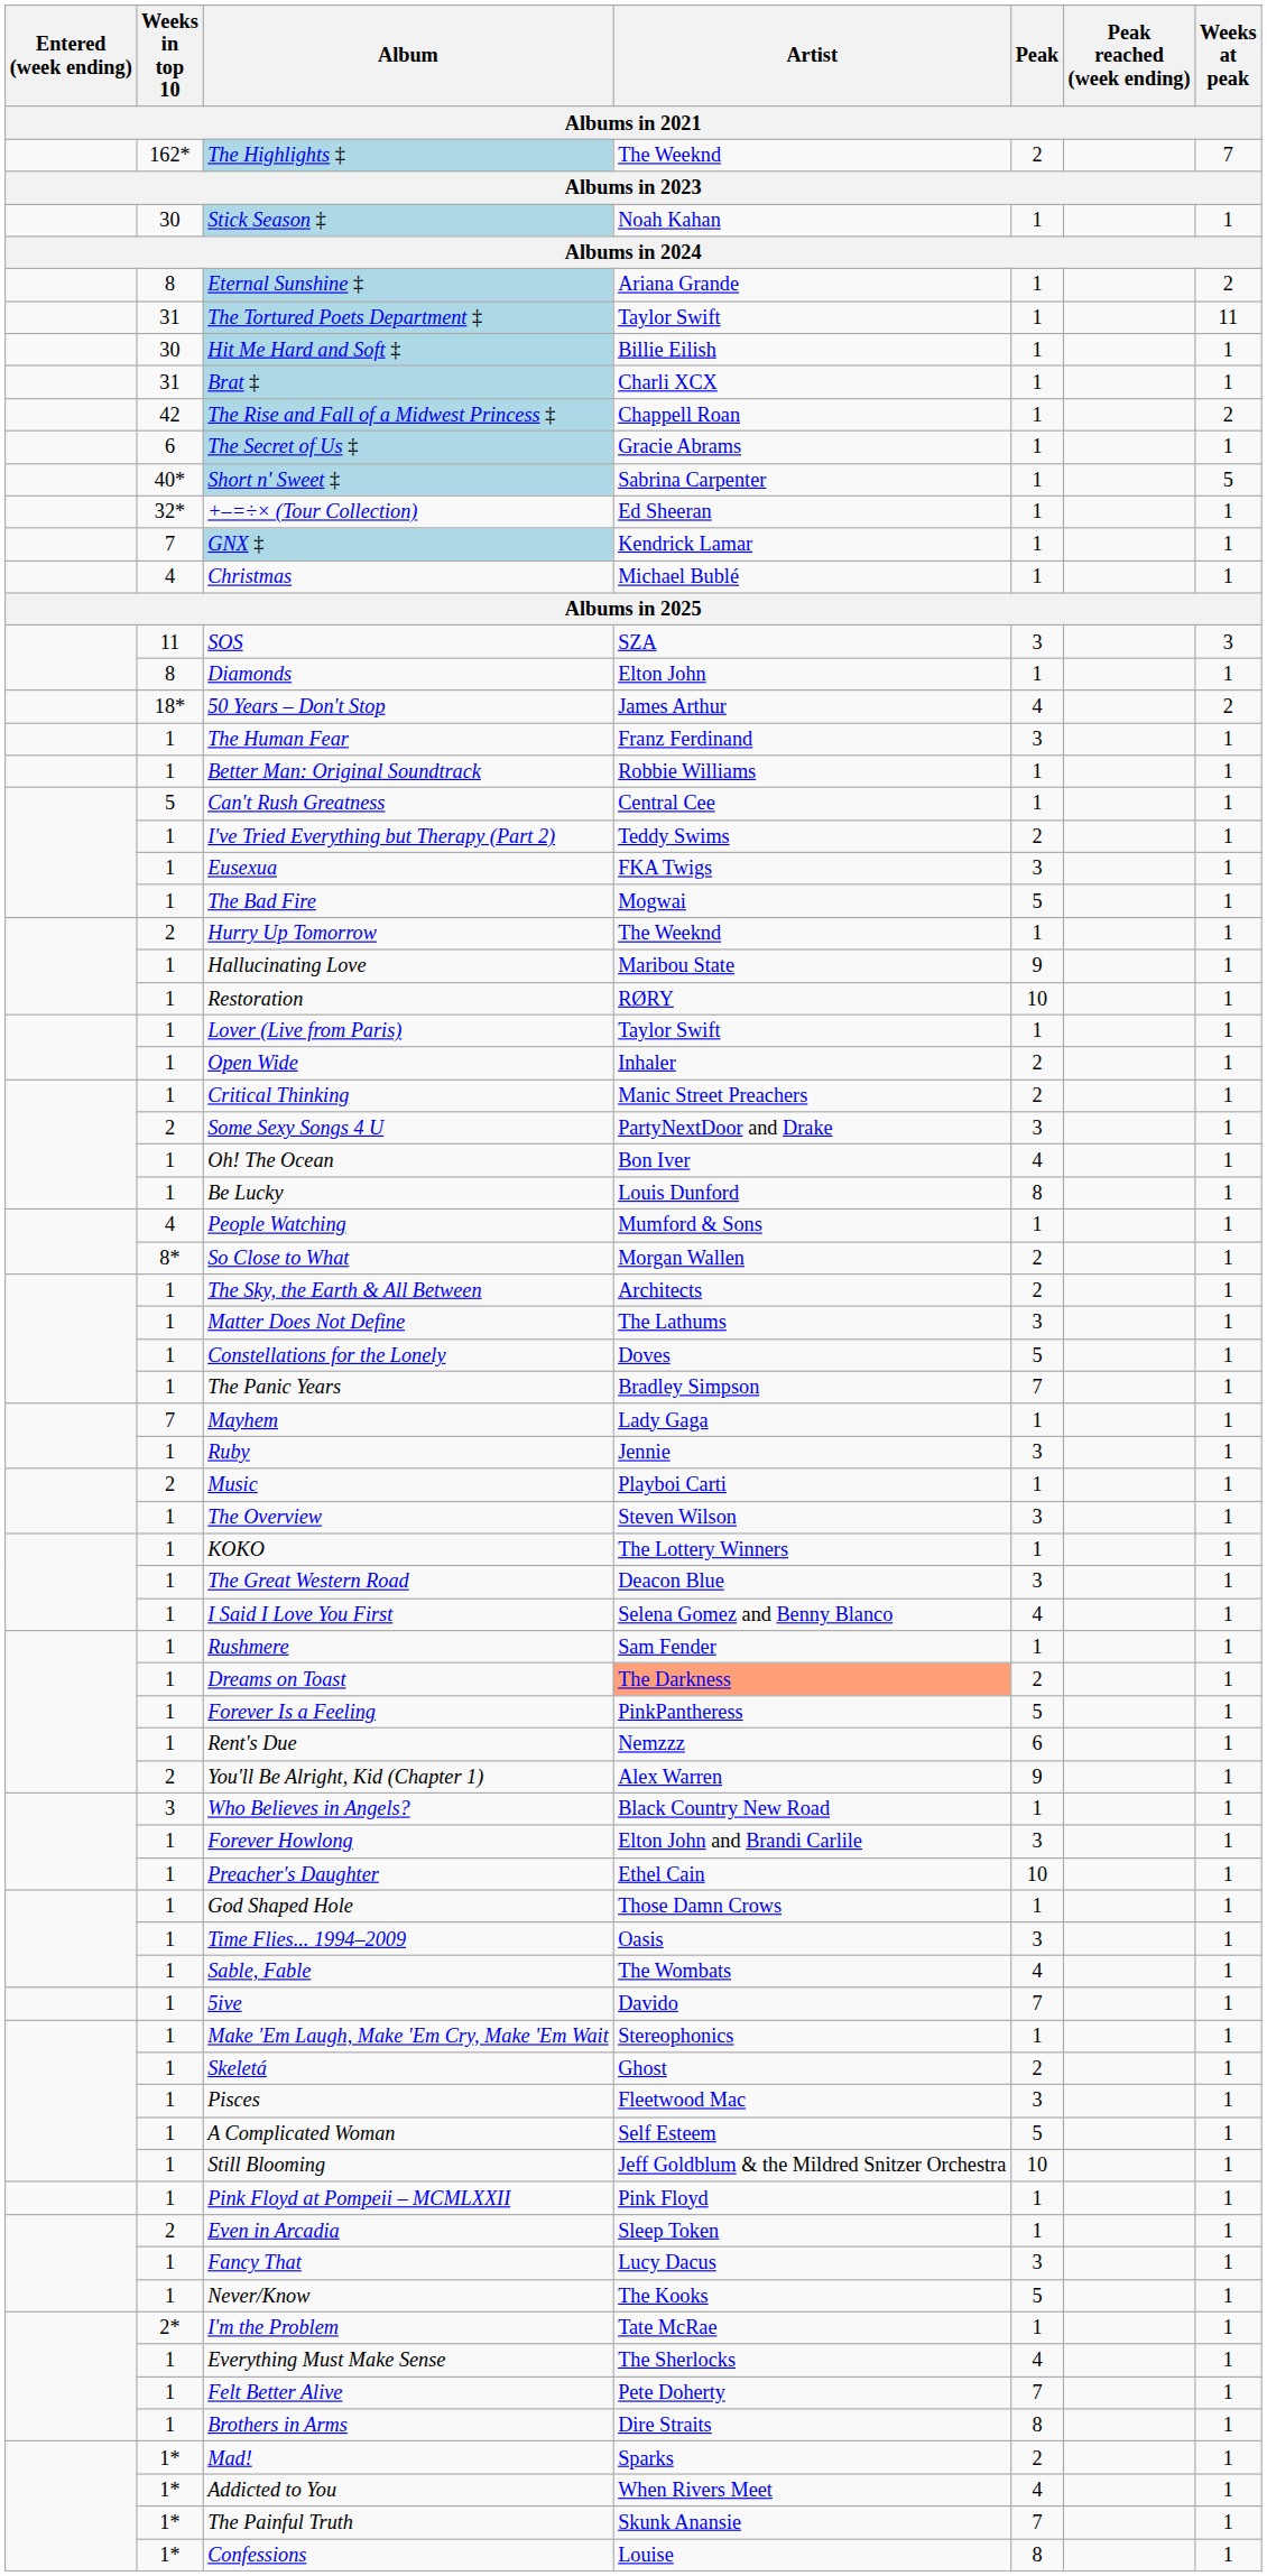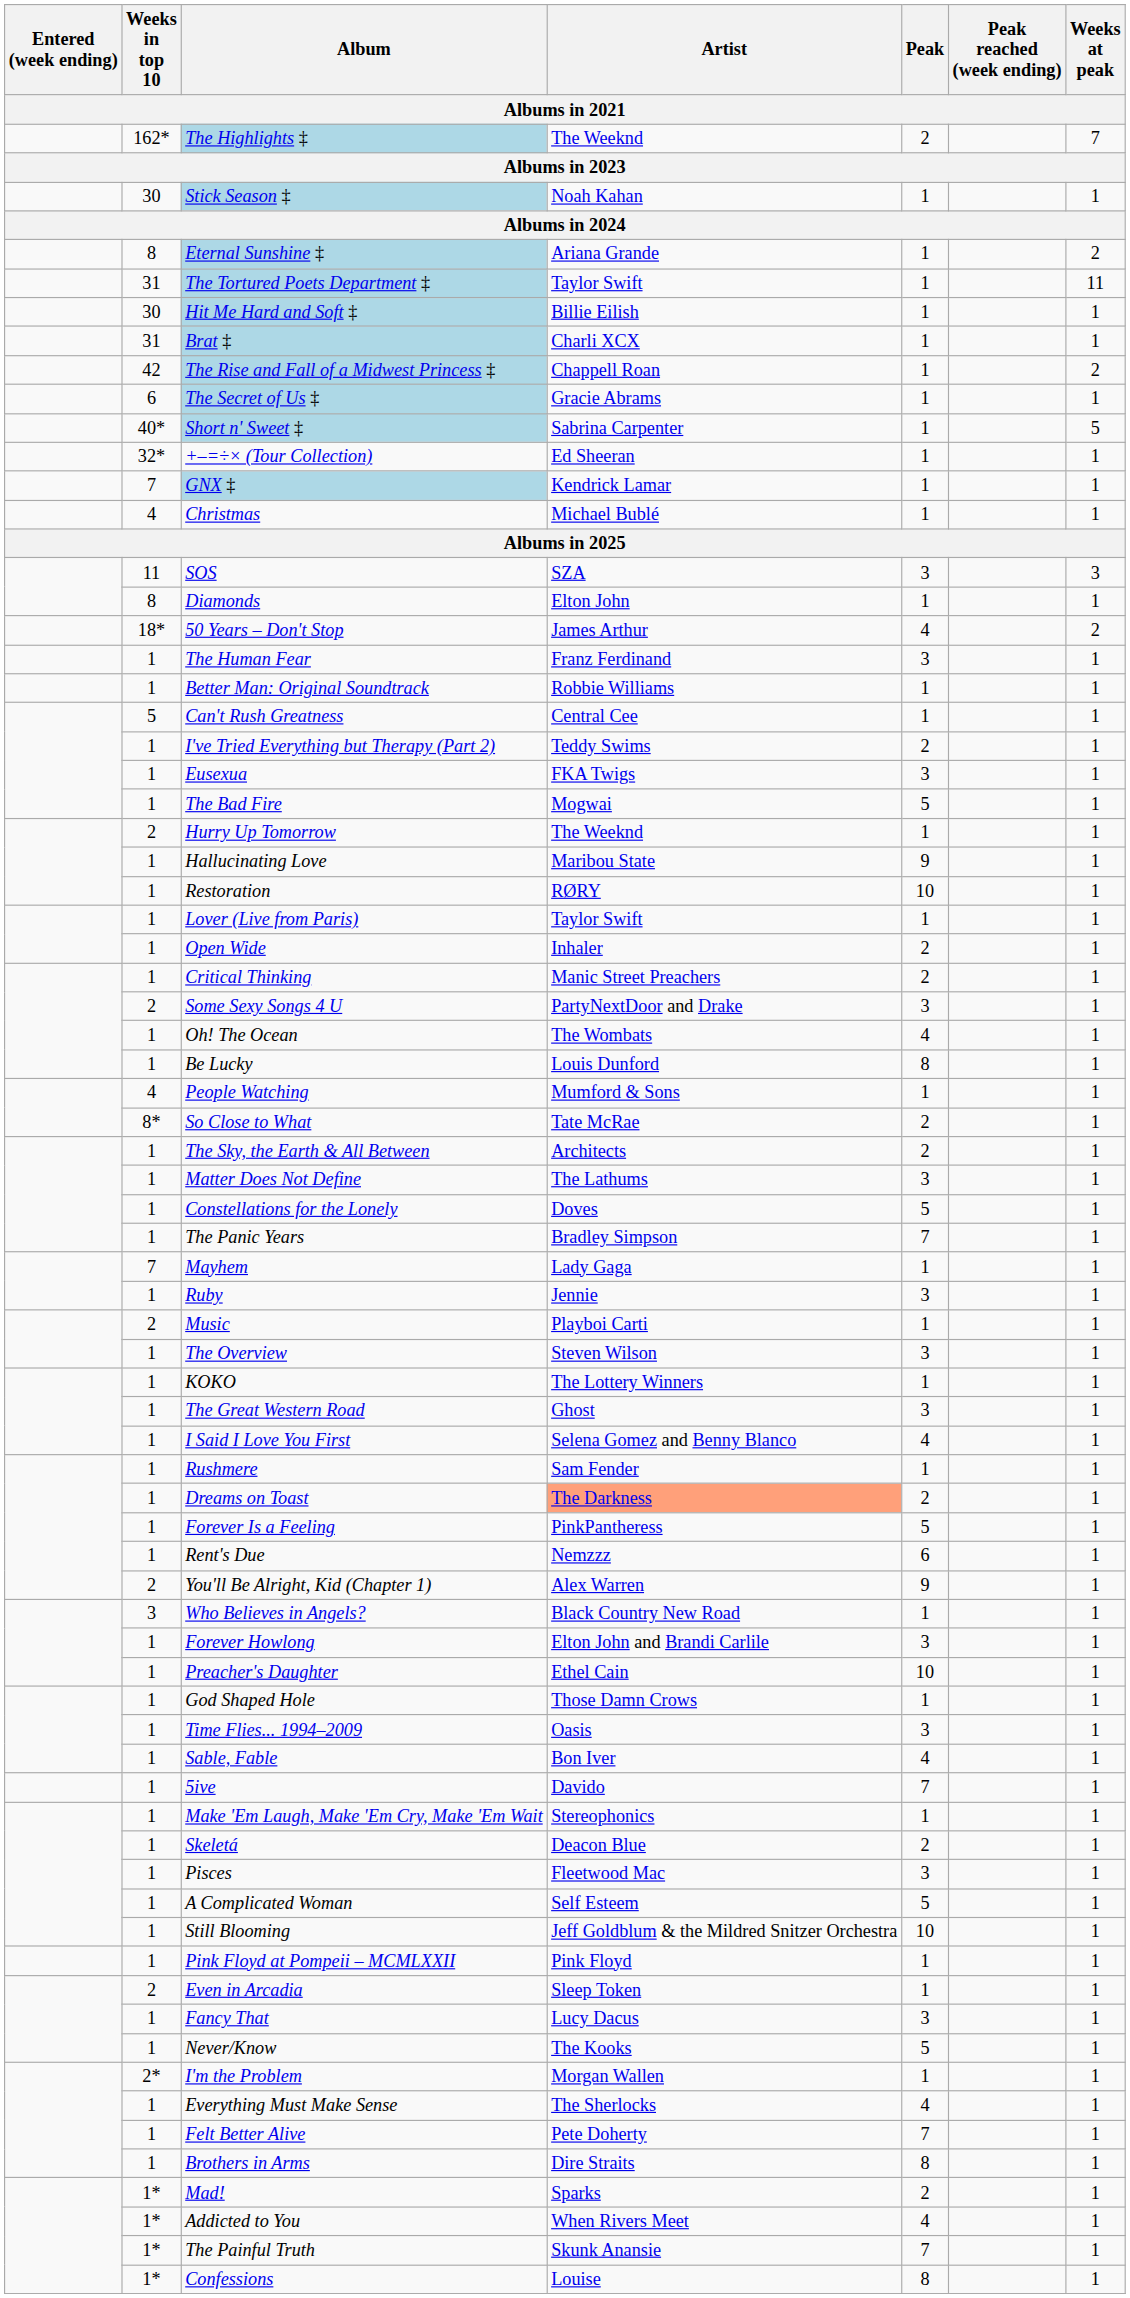Oh! The Ocean | Artist: Bon Iver -> The Wombats
So Close to What | Artist: Morgan Wallen -> Tate McRae
The Great Western Road | Artist: Deacon Blue -> Ghost
Sable, Fable | Artist: The Wombats -> Bon Iver
Skeletá | Artist: Ghost -> Deacon Blue
I'm the Problem | Artist: Tate McRae -> Morgan Wallen
